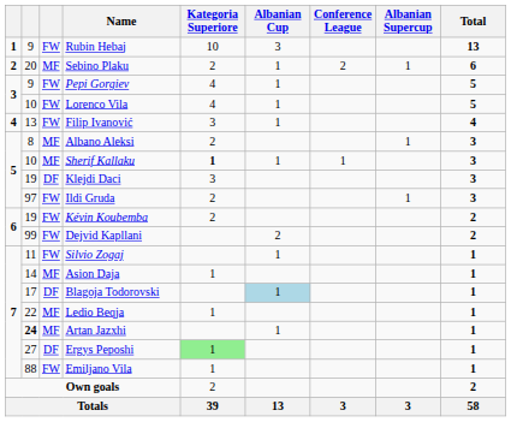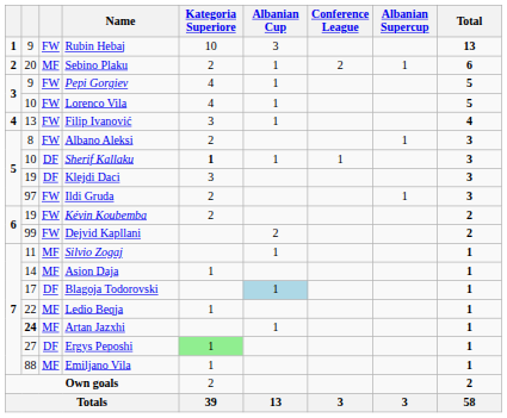Albano Aleksi | column 3: MF -> FW
Sherif Kallaku | column 3: MF -> DF
Silvio Zogaj | column 3: FW -> MF
Emiljano Vila | column 3: FW -> MF
